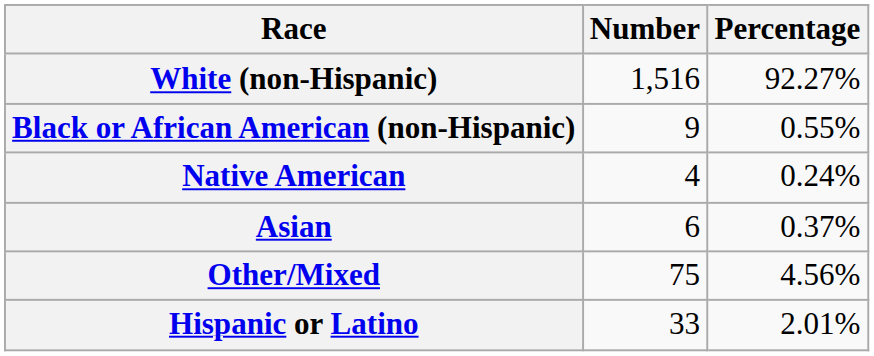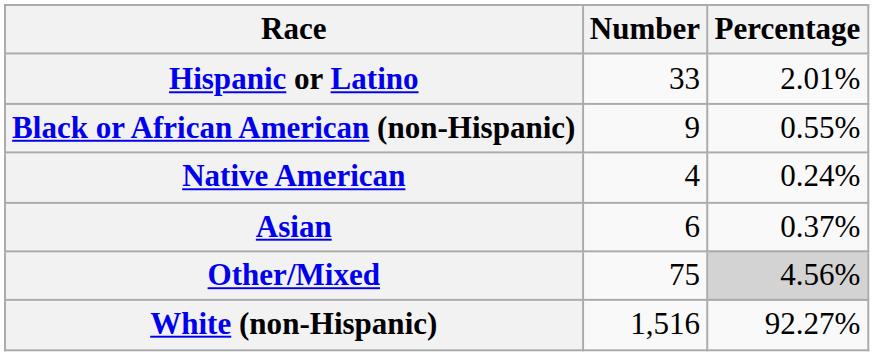rows swapped: White (non-Hispanic) <-> Hispanic or Latino
Other/Mixed | Percentage: no background -> lightgrey background
